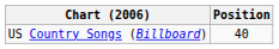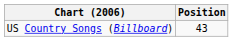US Country Songs (Billboard) | Position: 40 -> 43
